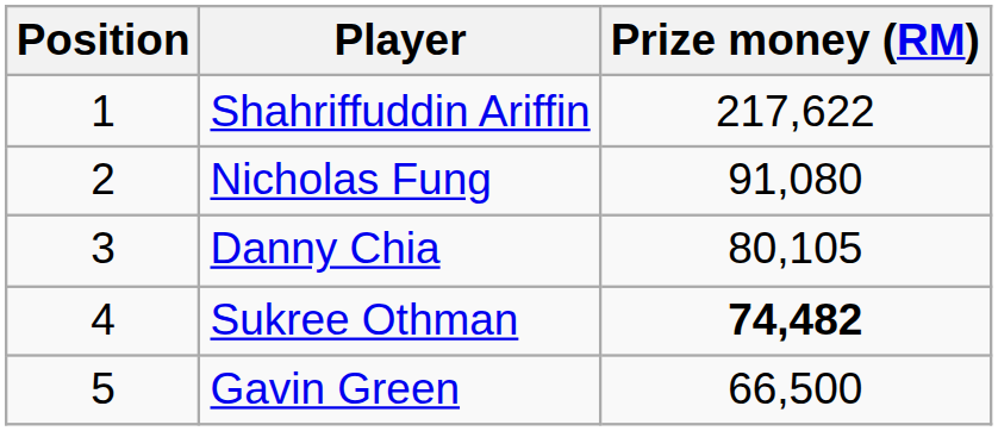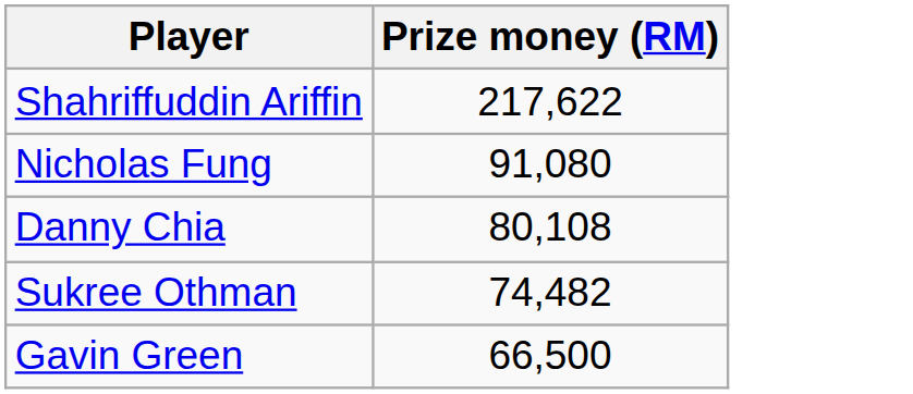- column: Position | 1 | 2 | 3 | 4 | 5
Danny Chia | Prize money (RM): 80,105 -> 80,108
Sukree Othman | Prize money (RM): bold -> normal
